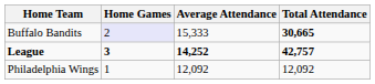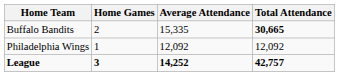Buffalo Bandits | Home Games: lavender background -> no background
Buffalo Bandits | Average Attendance: 15,333 -> 15,335
rows swapped: Philadelphia Wings <-> League
